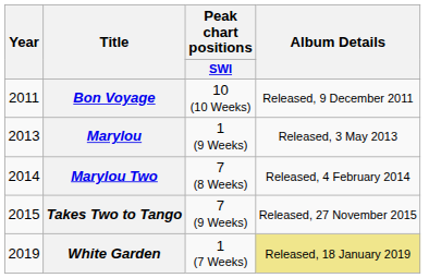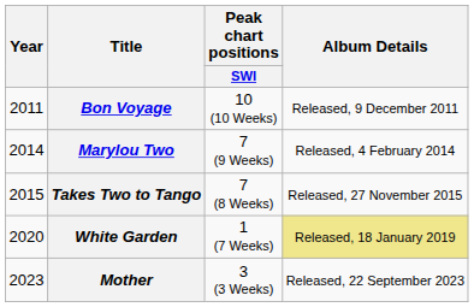- row: 2013 | Marylou | 1 (9 Weeks) | Released, 3 May 2013
Marylou Two | Peak chart positions / SWI: 7 (8 Weeks) -> 7 (9 Weeks)
Takes Two to Tango | Peak chart positions / SWI: 7 (9 Weeks) -> 7 (8 Weeks)
White Garden | Year: 2019 -> 2020
+ row: 2023 | Mother | 3 (3 Weeks) | Released, 22 September 2023
